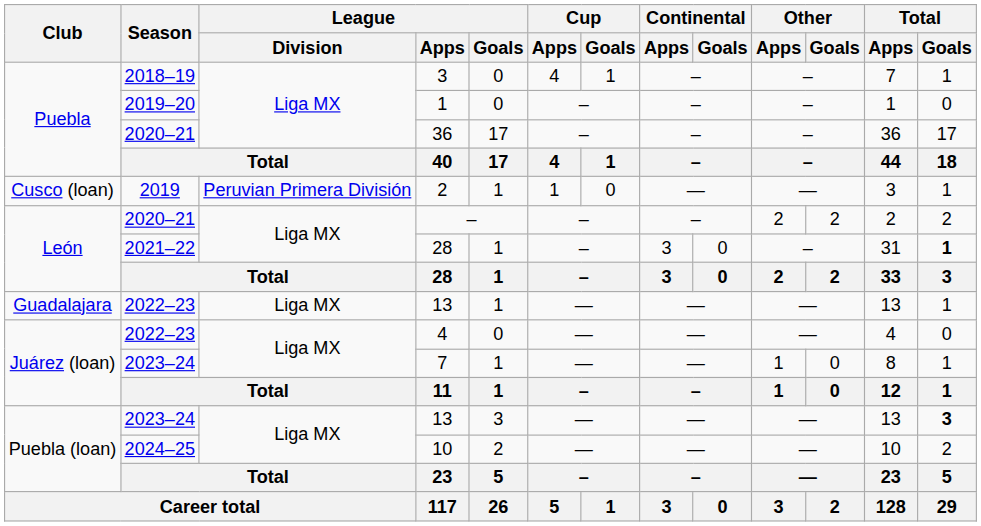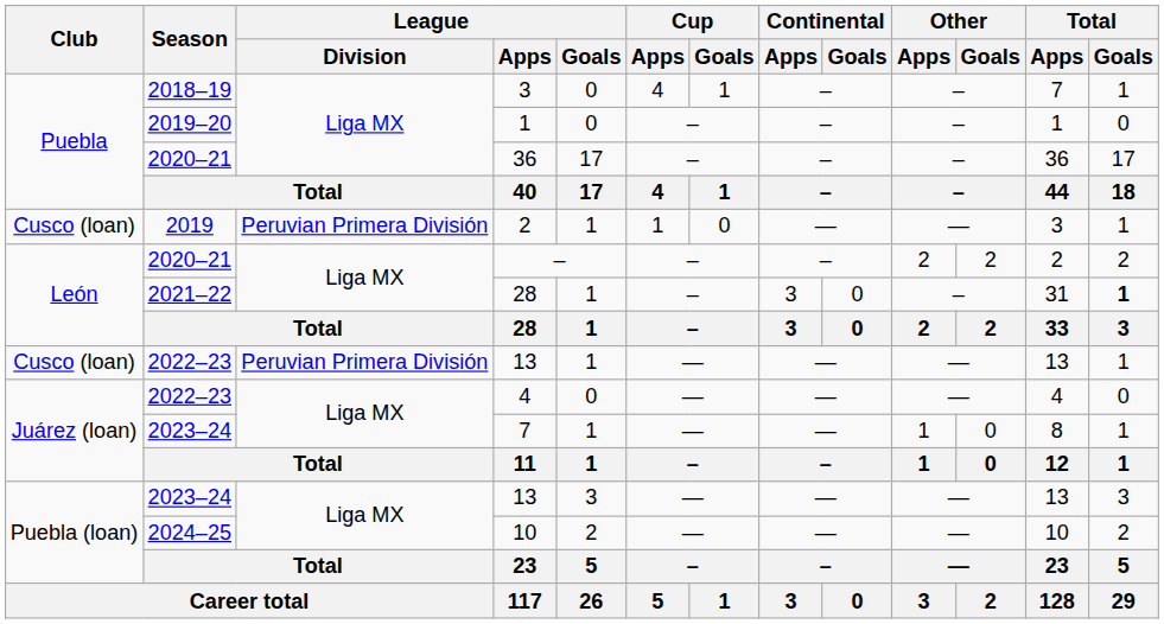2022–23 / 13 | Club: Guadalajara -> Cusco (loan)
2022–23 / 13 | League / Division: Liga MX -> Peruvian Primera División
2023–24 / 13 | Total / Goals: bold -> normal
